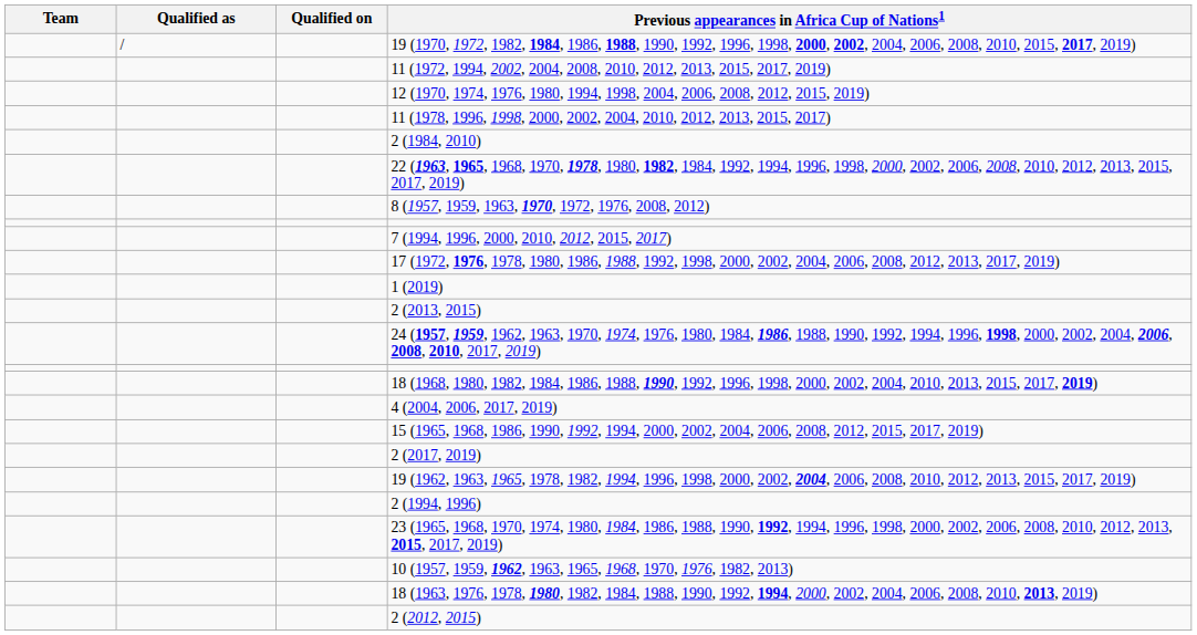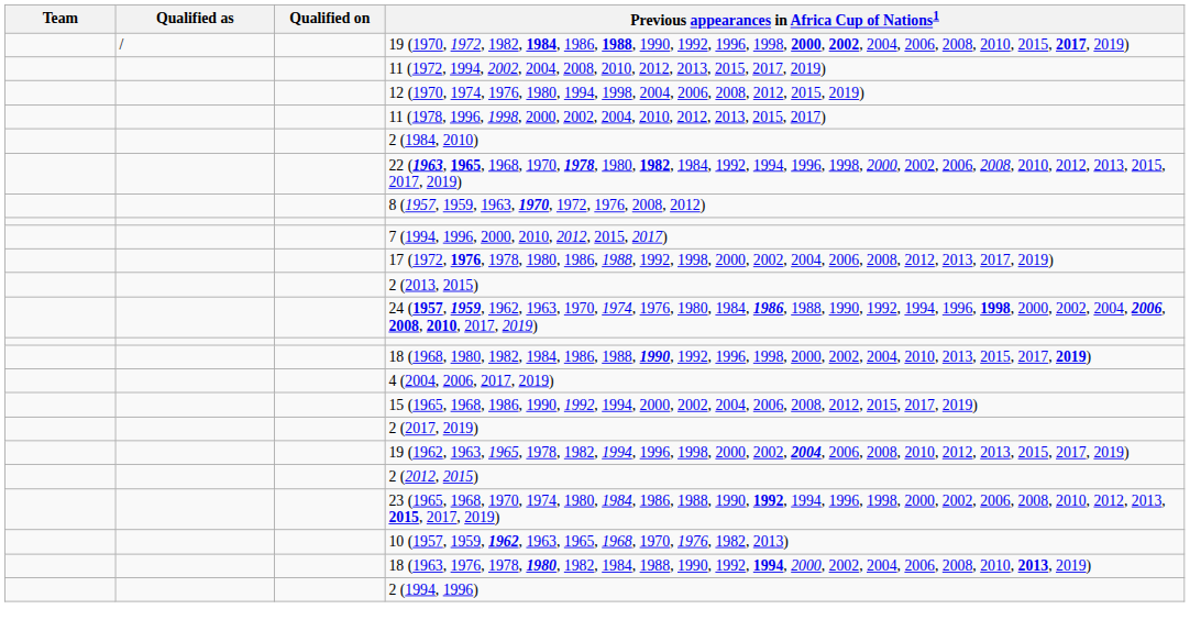- row: 1 (2019)
rows swapped: 2 (2012, 2015) <-> 2 (1994, 1996)
